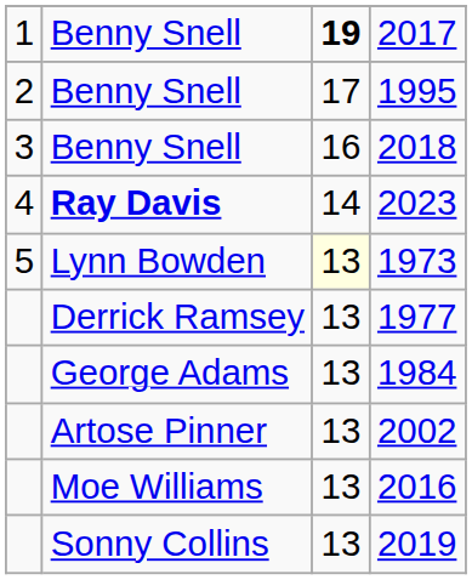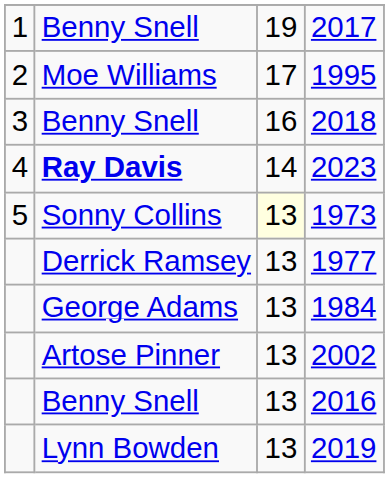2017 | column 3: bold -> normal
1995 | column 2: Benny Snell -> Moe Williams
1973 | column 2: Lynn Bowden -> Sonny Collins
2016 | column 2: Moe Williams -> Benny Snell
2019 | column 2: Sonny Collins -> Lynn Bowden
